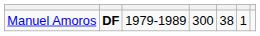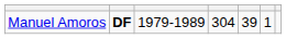Manuel Amoros | column 4: 300 -> 304
Manuel Amoros | column 5: 38 -> 39
